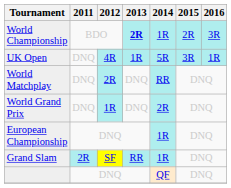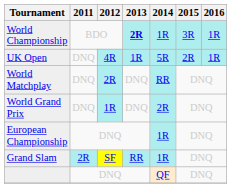World Championship | 2015: 2R -> 3R
World Championship | 2016: 3R -> 1R
UK Open | 2015: 3R -> 2R
